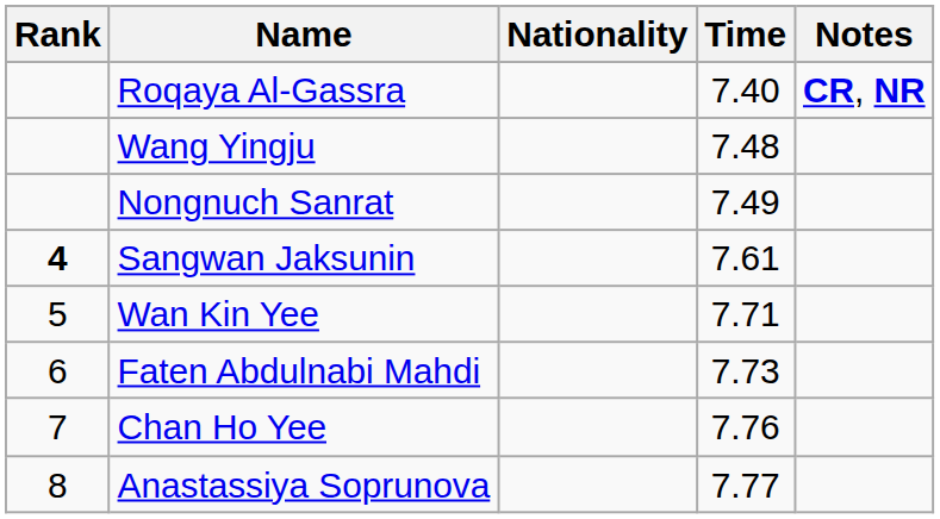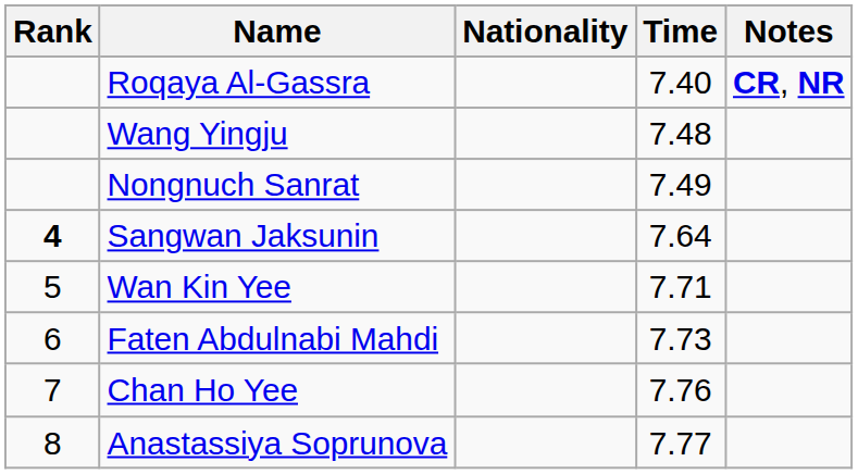Sangwan Jaksunin | Time: 7.61 -> 7.64
